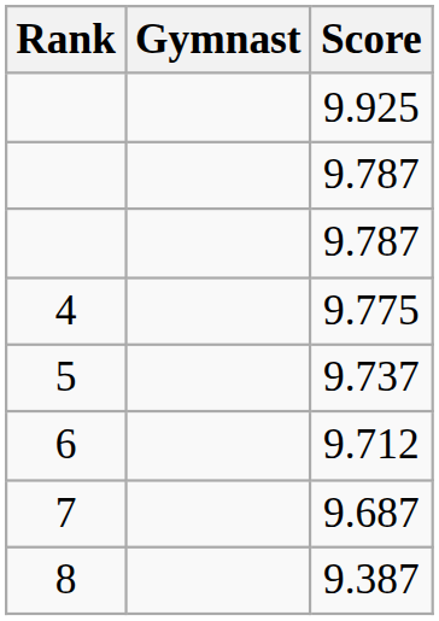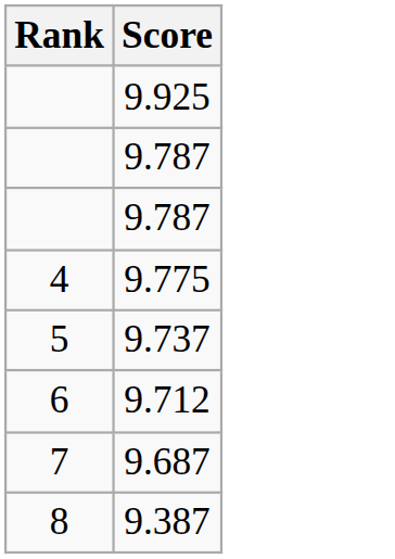- column: Gymnast
